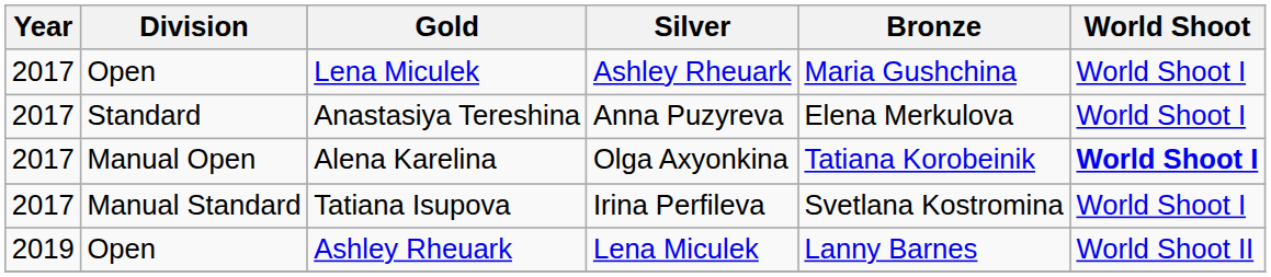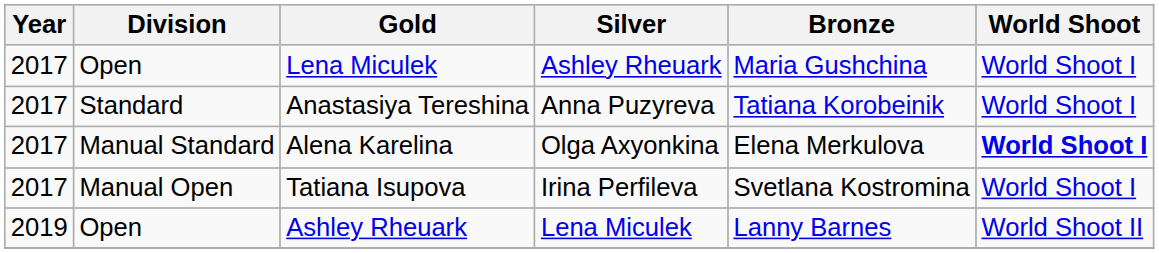Anastasiya Tereshina | Bronze: Elena Merkulova -> Tatiana Korobeinik
Alena Karelina | Division: Manual Open -> Manual Standard
Alena Karelina | Bronze: Tatiana Korobeinik -> Elena Merkulova
Tatiana Isupova | Division: Manual Standard -> Manual Open
